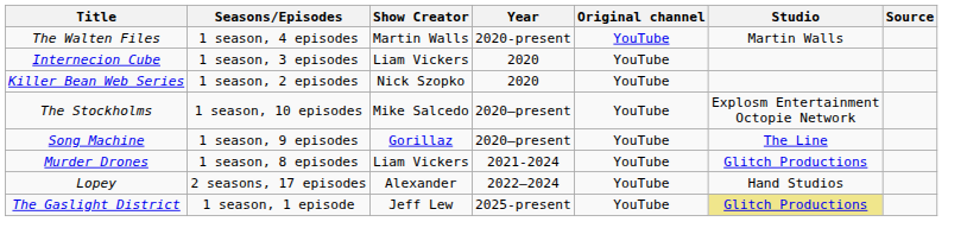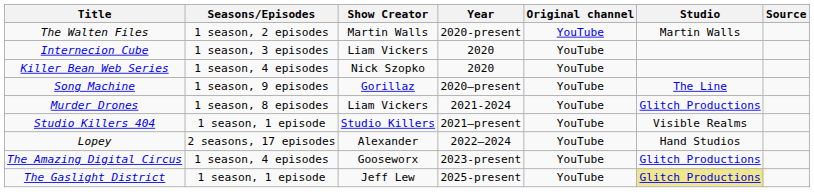The Walten Files | Seasons/Episodes: 1 season, 4 episodes -> 1 season, 2 episodes
Killer Bean Web Series | Seasons/Episodes: 1 season, 2 episodes -> 1 season, 4 episodes
- row: The Stockholms | 1 season, 10 episodes | Mike Salcedo | 2020–present | YouTube | Explosm Entertainment Octopie Network
+ row: Studio Killers 404 | 1 season, 1 episode | Studio Killers | 2021–present | YouTube | Visible Realms
+ row: The Amazing Digital Circus | 1 season, 4 episodes | Gooseworx | 2023-present | YouTube | Glitch Productions
